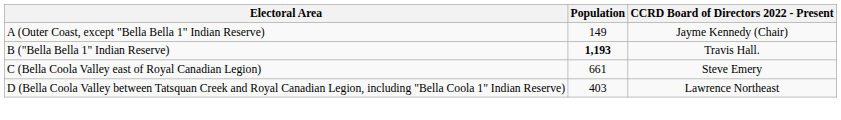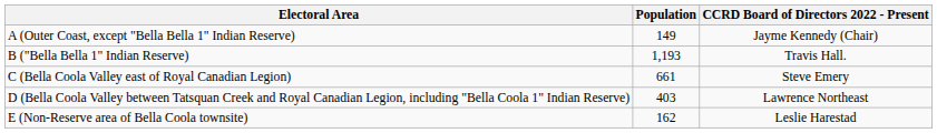B ("Bella Bella 1" Indian Reserve) | Population: bold -> normal
+ row: E (Non-Reserve area of Bella Coola townsite) | 162 | Leslie Harestad
